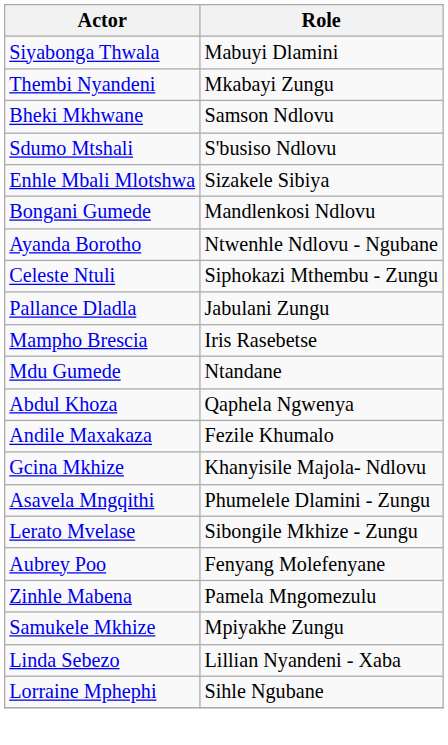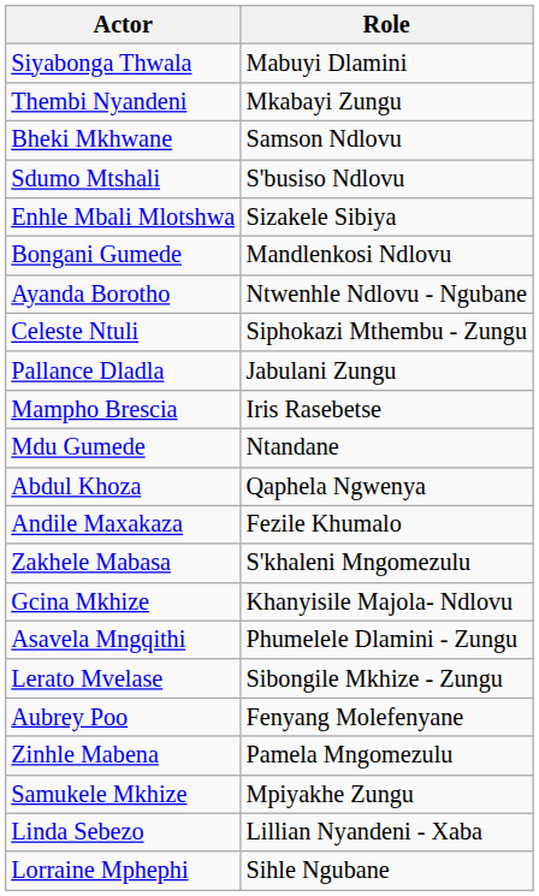+ row: Zakhele Mabasa | S'khaleni Mngomezulu
